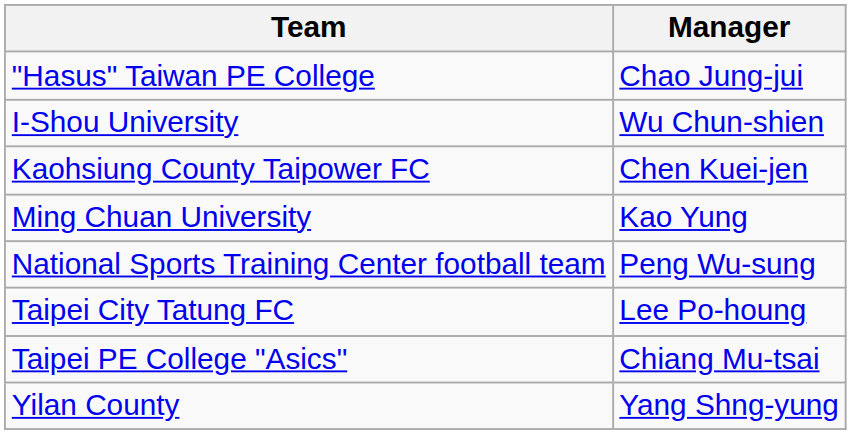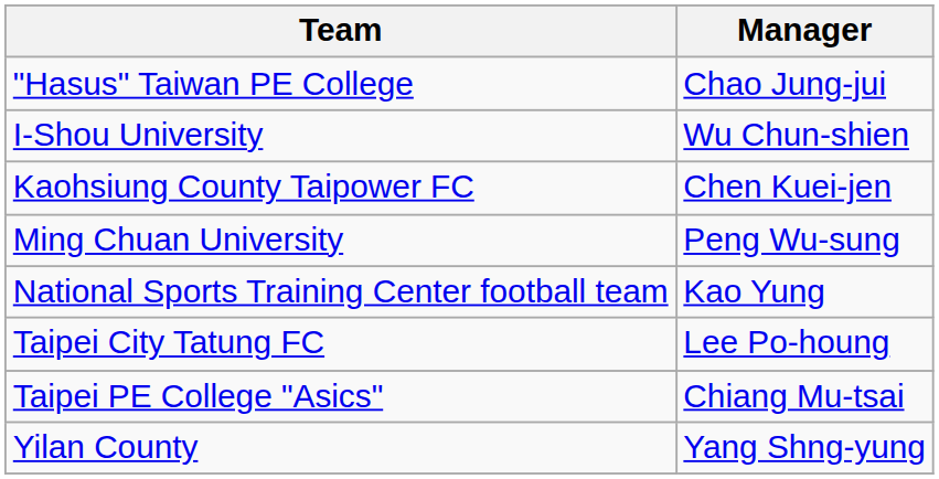Ming Chuan University | Manager: Kao Yung -> Peng Wu-sung
National Sports Training Center football team | Manager: Peng Wu-sung -> Kao Yung
